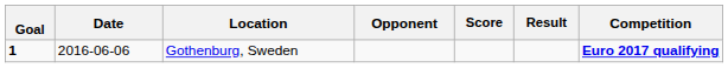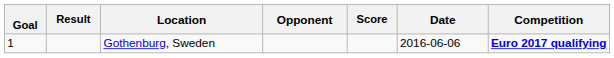columns swapped: Date <-> Result
Gothenburg, Sweden | Goal: bold -> normal
